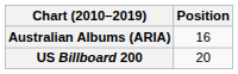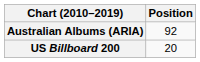Australian Albums (ARIA) | Position: 16 -> 92
